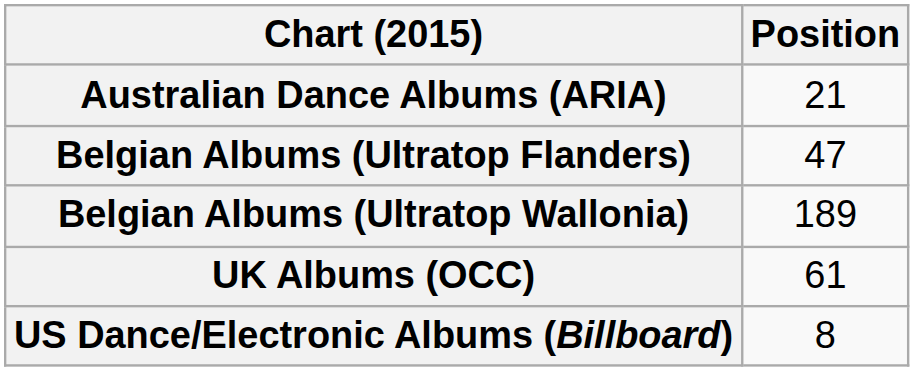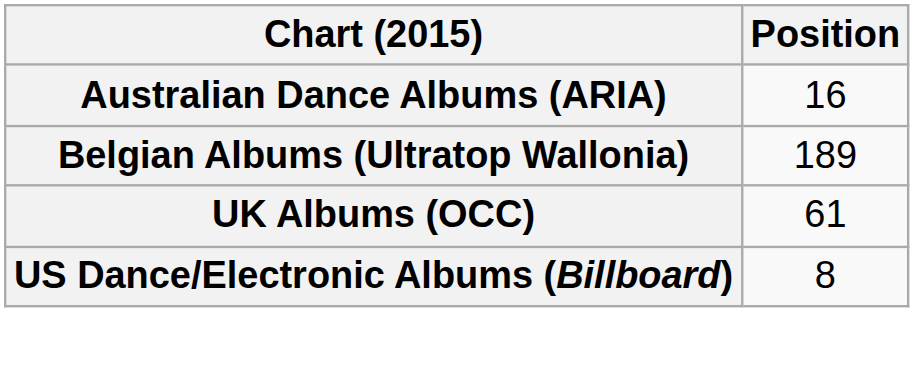Australian Dance Albums (ARIA) | Position: 21 -> 16
- row: Belgian Albums (Ultratop Flanders) | 47
